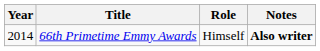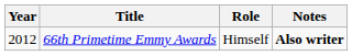66th Primetime Emmy Awards | Year: 2014 -> 2012
